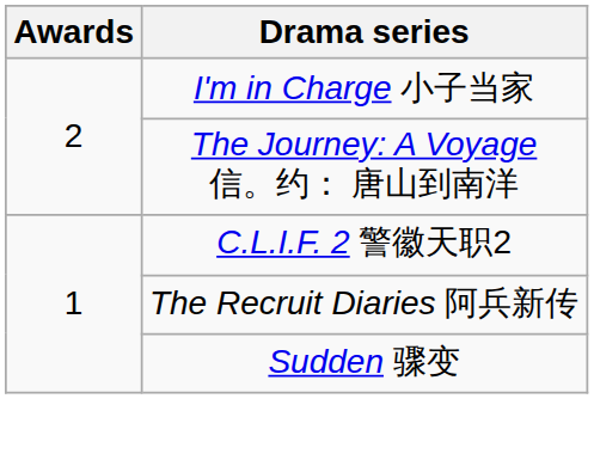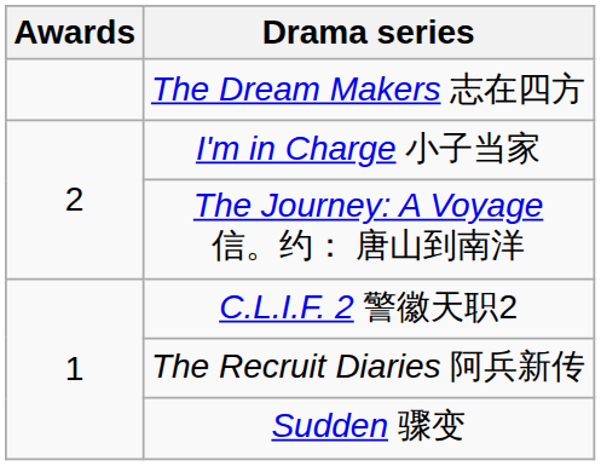+ row: The Dream Makers 志在四方
